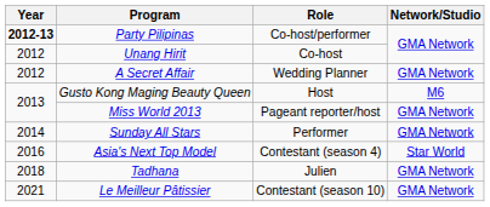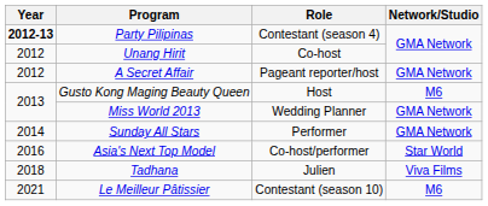Party Pilipinas | Role: Co-host/performer -> Contestant (season 4)
A Secret Affair | Role: Wedding Planner -> Pageant reporter/host
Miss World 2013 | Role: Pageant reporter/host -> Wedding Planner
Asia's Next Top Model | Role: Contestant (season 4) -> Co-host/performer
Tadhana | Network/Studio: GMA Network -> Viva Films
Le Meilleur Pâtissier | Network/Studio: GMA Network -> M6
